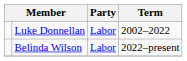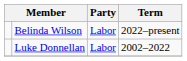rows swapped: Luke Donnellan <-> Belinda Wilson
